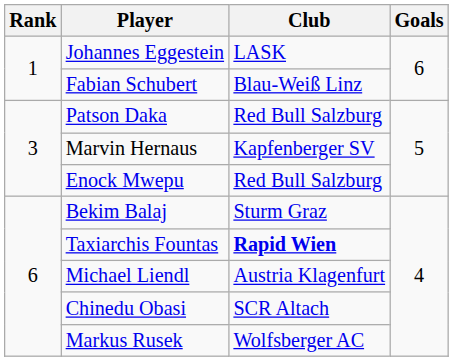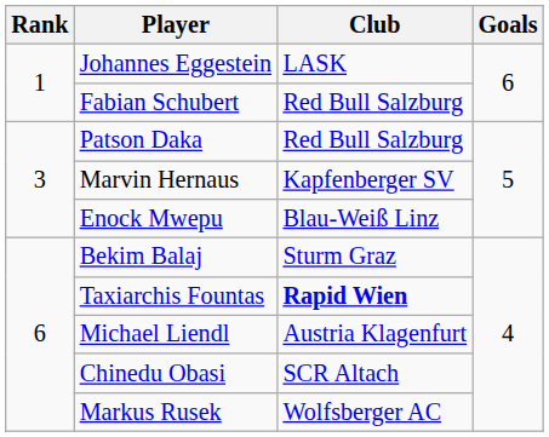Fabian Schubert | Club: Blau-Weiß Linz -> Red Bull Salzburg
Enock Mwepu | Club: Red Bull Salzburg -> Blau-Weiß Linz
